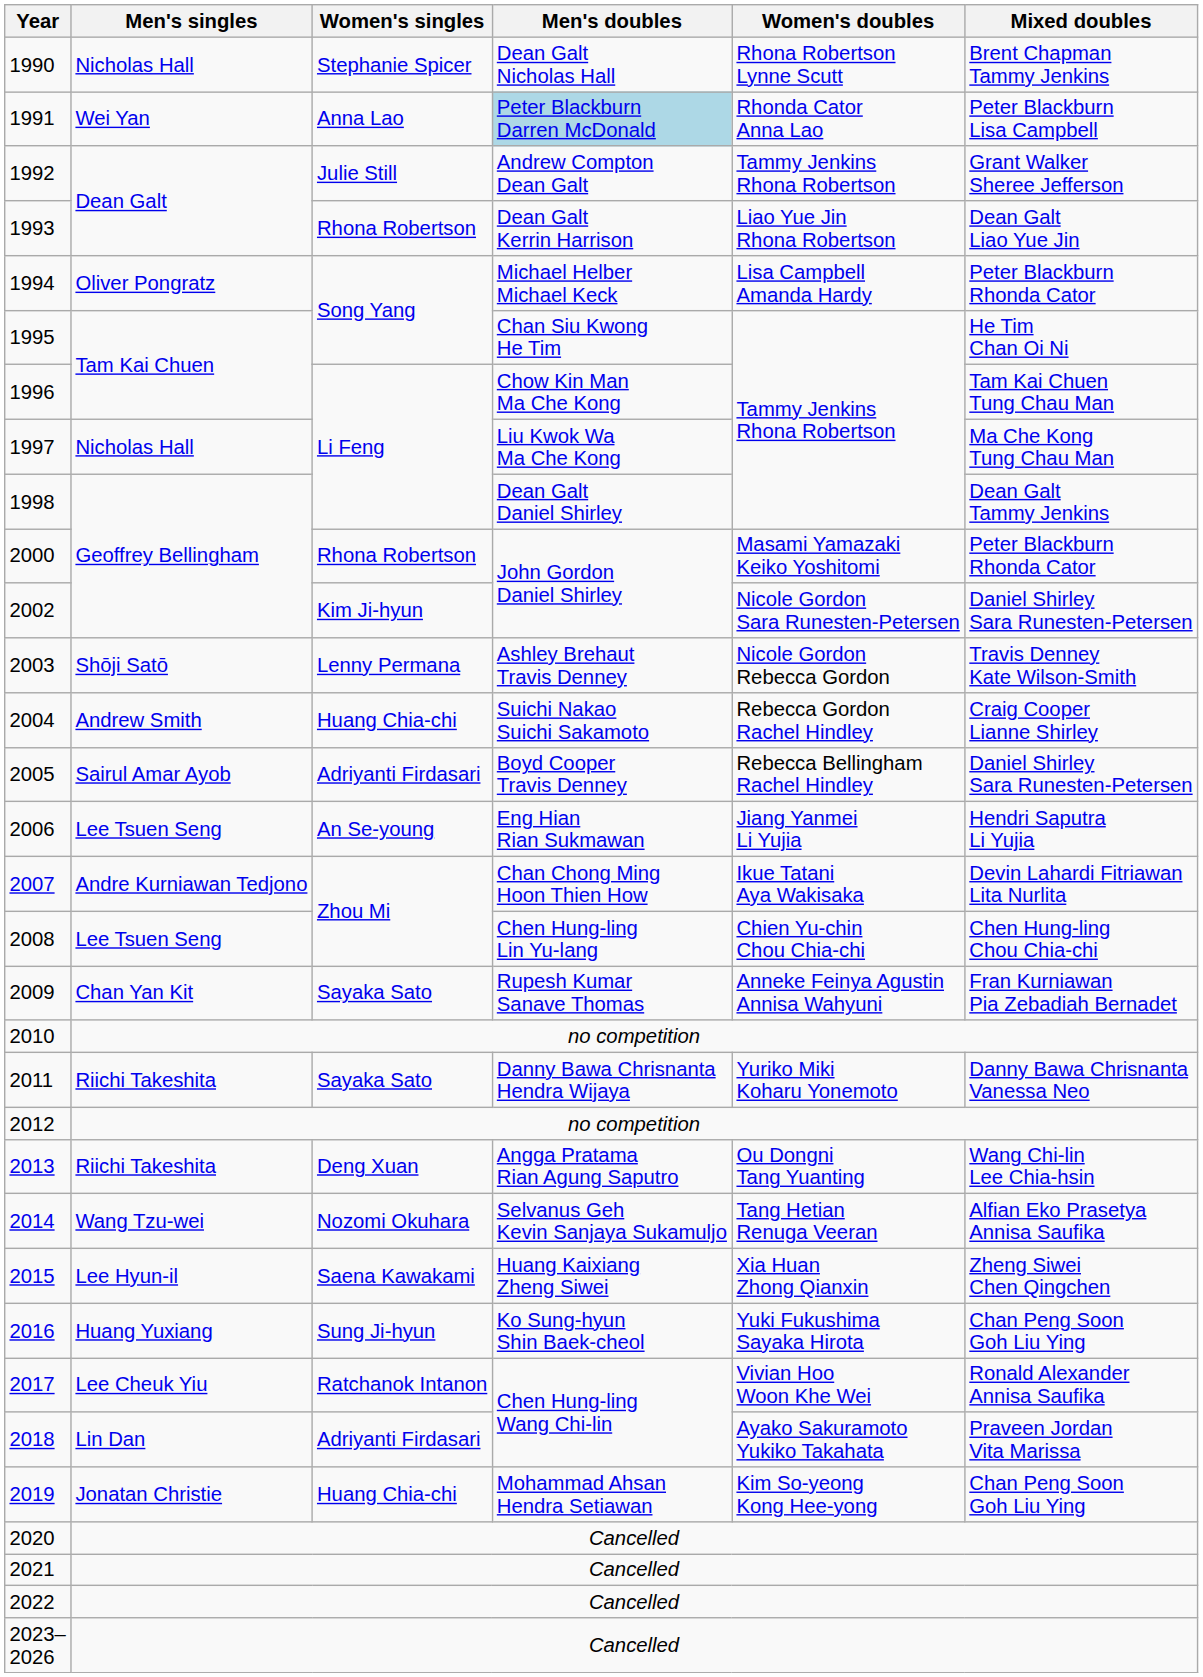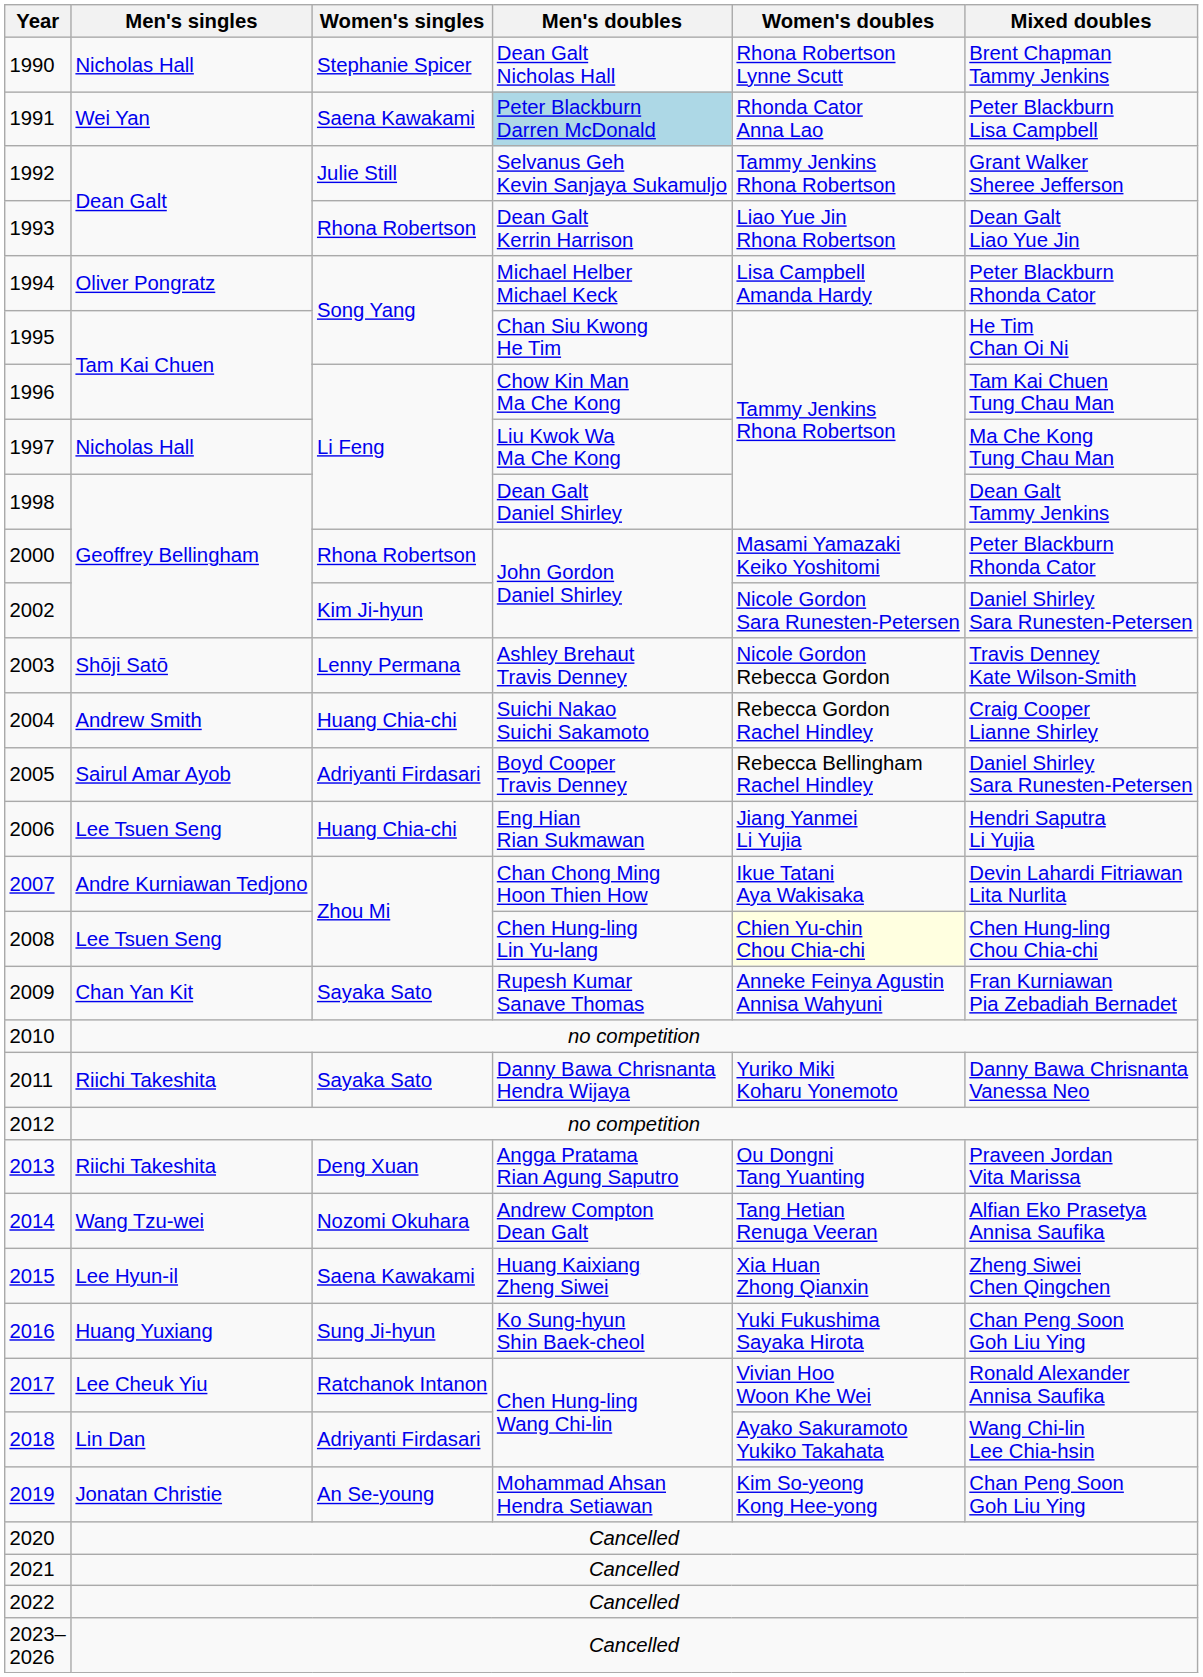1991 | Women's singles: Anna Lao -> Saena Kawakami
1992 | Men's doubles: Andrew Compton Dean Galt -> Selvanus Geh Kevin Sanjaya Sukamuljo
2006 | Women's singles: An Se-young -> Huang Chia-chi
2008 | Women's doubles: no background -> lightyellow background
2013 | Mixed doubles: Wang Chi-lin Lee Chia-hsin -> Praveen Jordan Vita Marissa
2014 | Men's doubles: Selvanus Geh Kevin Sanjaya Sukamuljo -> Andrew Compton Dean Galt
2018 | Mixed doubles: Praveen Jordan Vita Marissa -> Wang Chi-lin Lee Chia-hsin
2019 | Women's singles: Huang Chia-chi -> An Se-young
